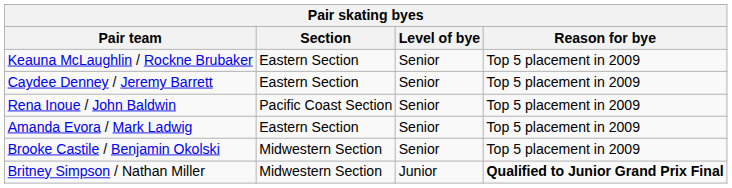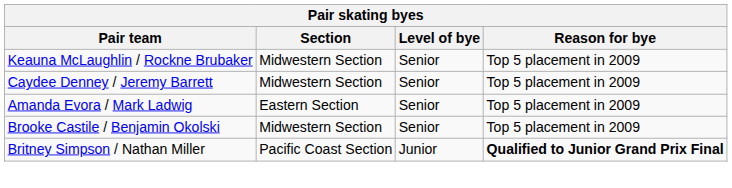Keauna McLaughlin / Rockne Brubaker | Section: Eastern Section -> Midwestern Section
Caydee Denney / Jeremy Barrett | Section: Eastern Section -> Midwestern Section
- row: Rena Inoue / John Baldwin | Pacific Coast Section | Senior | Top 5 placement in 2009
Britney Simpson / Nathan Miller | Section: Midwestern Section -> Pacific Coast Section
